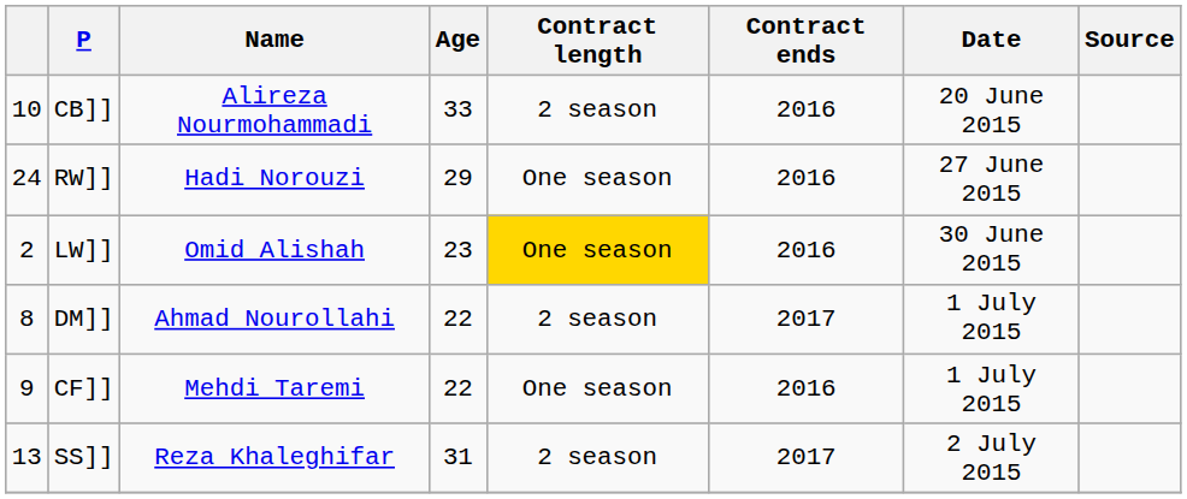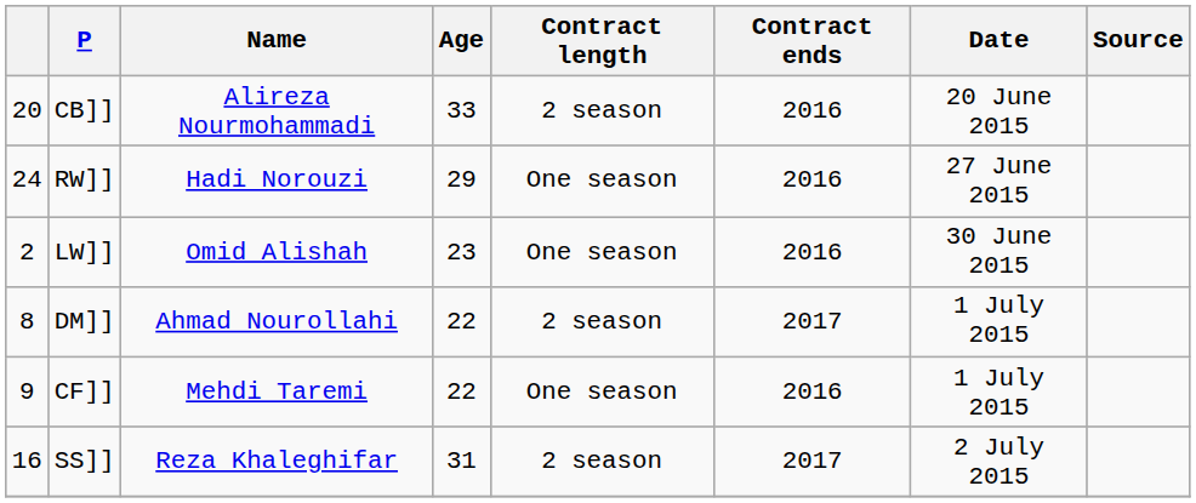CB]] | column 1: 10 -> 20
LW]] | Contract length: gold background -> no background
SS]] | column 1: 13 -> 16
